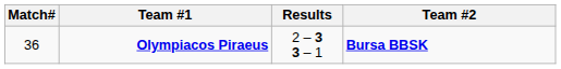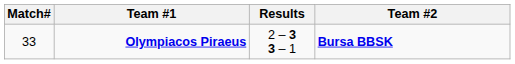Olympiacos Piraeus | Match#: 36 -> 33
